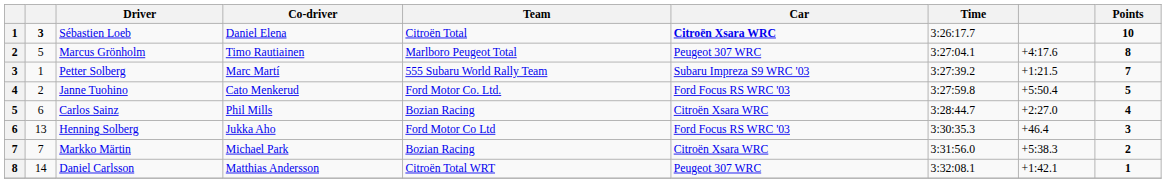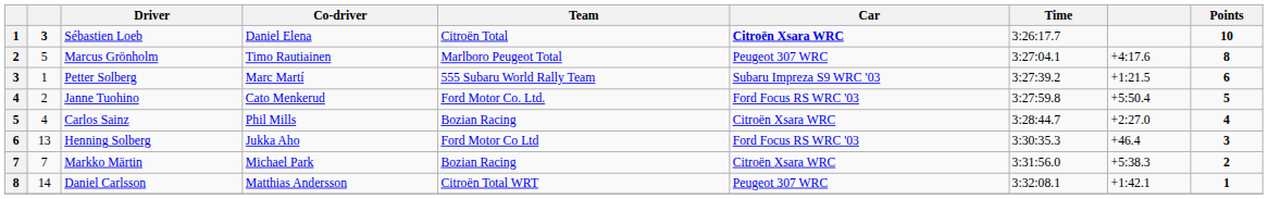Petter Solberg | Points: 7 -> 6
Carlos Sainz | column 2: 6 -> 4
